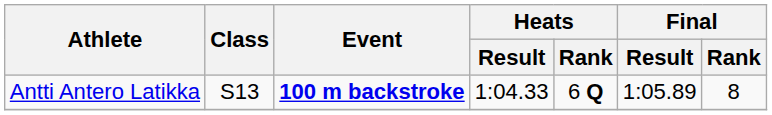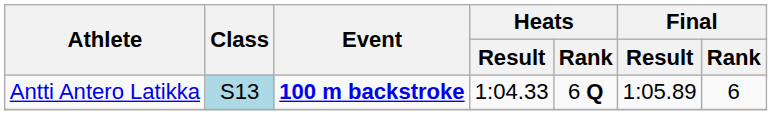Antti Antero Latikka | Class: no background -> lightblue background
Antti Antero Latikka | Final / Rank: 8 -> 6
